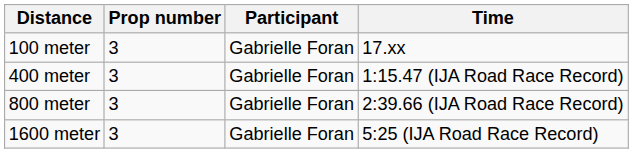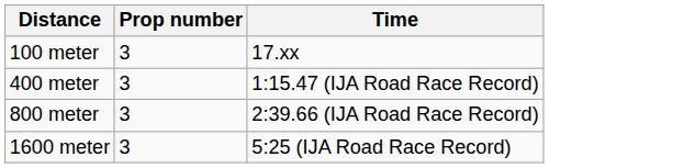- column: Participant | Gabrielle Foran | Gabrielle Foran | Gabrielle Foran | Gabrielle Foran
